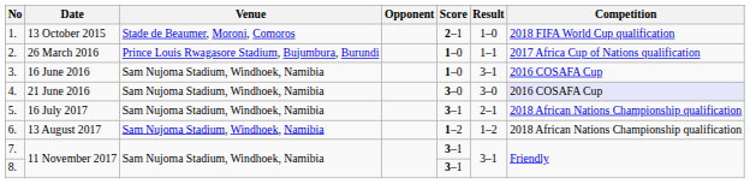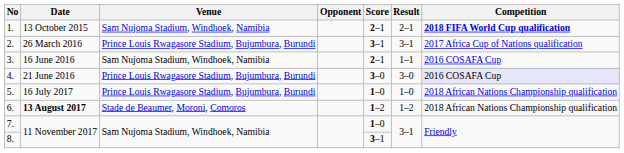1. | Venue: Stade de Beaumer, Moroni, Comoros -> Sam Nujoma Stadium, Windhoek, Namibia
1. | Result: 1–0 -> 2–1
1. | Competition: normal -> bold
2. | Score: 1–0 -> 3–1
2. | Result: 1–1 -> 3–1
3. | Score: 1–0 -> 2–1
3. | Result: 3–1 -> 1–1
4. | Venue: Sam Nujoma Stadium, Windhoek, Namibia -> Prince Louis Rwagasore Stadium, Bujumbura, Burundi
5. | Venue: Sam Nujoma Stadium, Windhoek, Namibia -> Prince Louis Rwagasore Stadium, Bujumbura, Burundi
5. | Score: 3–1 -> 1–0
5. | Result: 2–1 -> 1–0
6. | Date: normal -> bold
6. | Venue: Sam Nujoma Stadium, Windhoek, Namibia -> Stade de Beaumer, Moroni, Comoros
7. | Score: 3–1 -> 1–0
